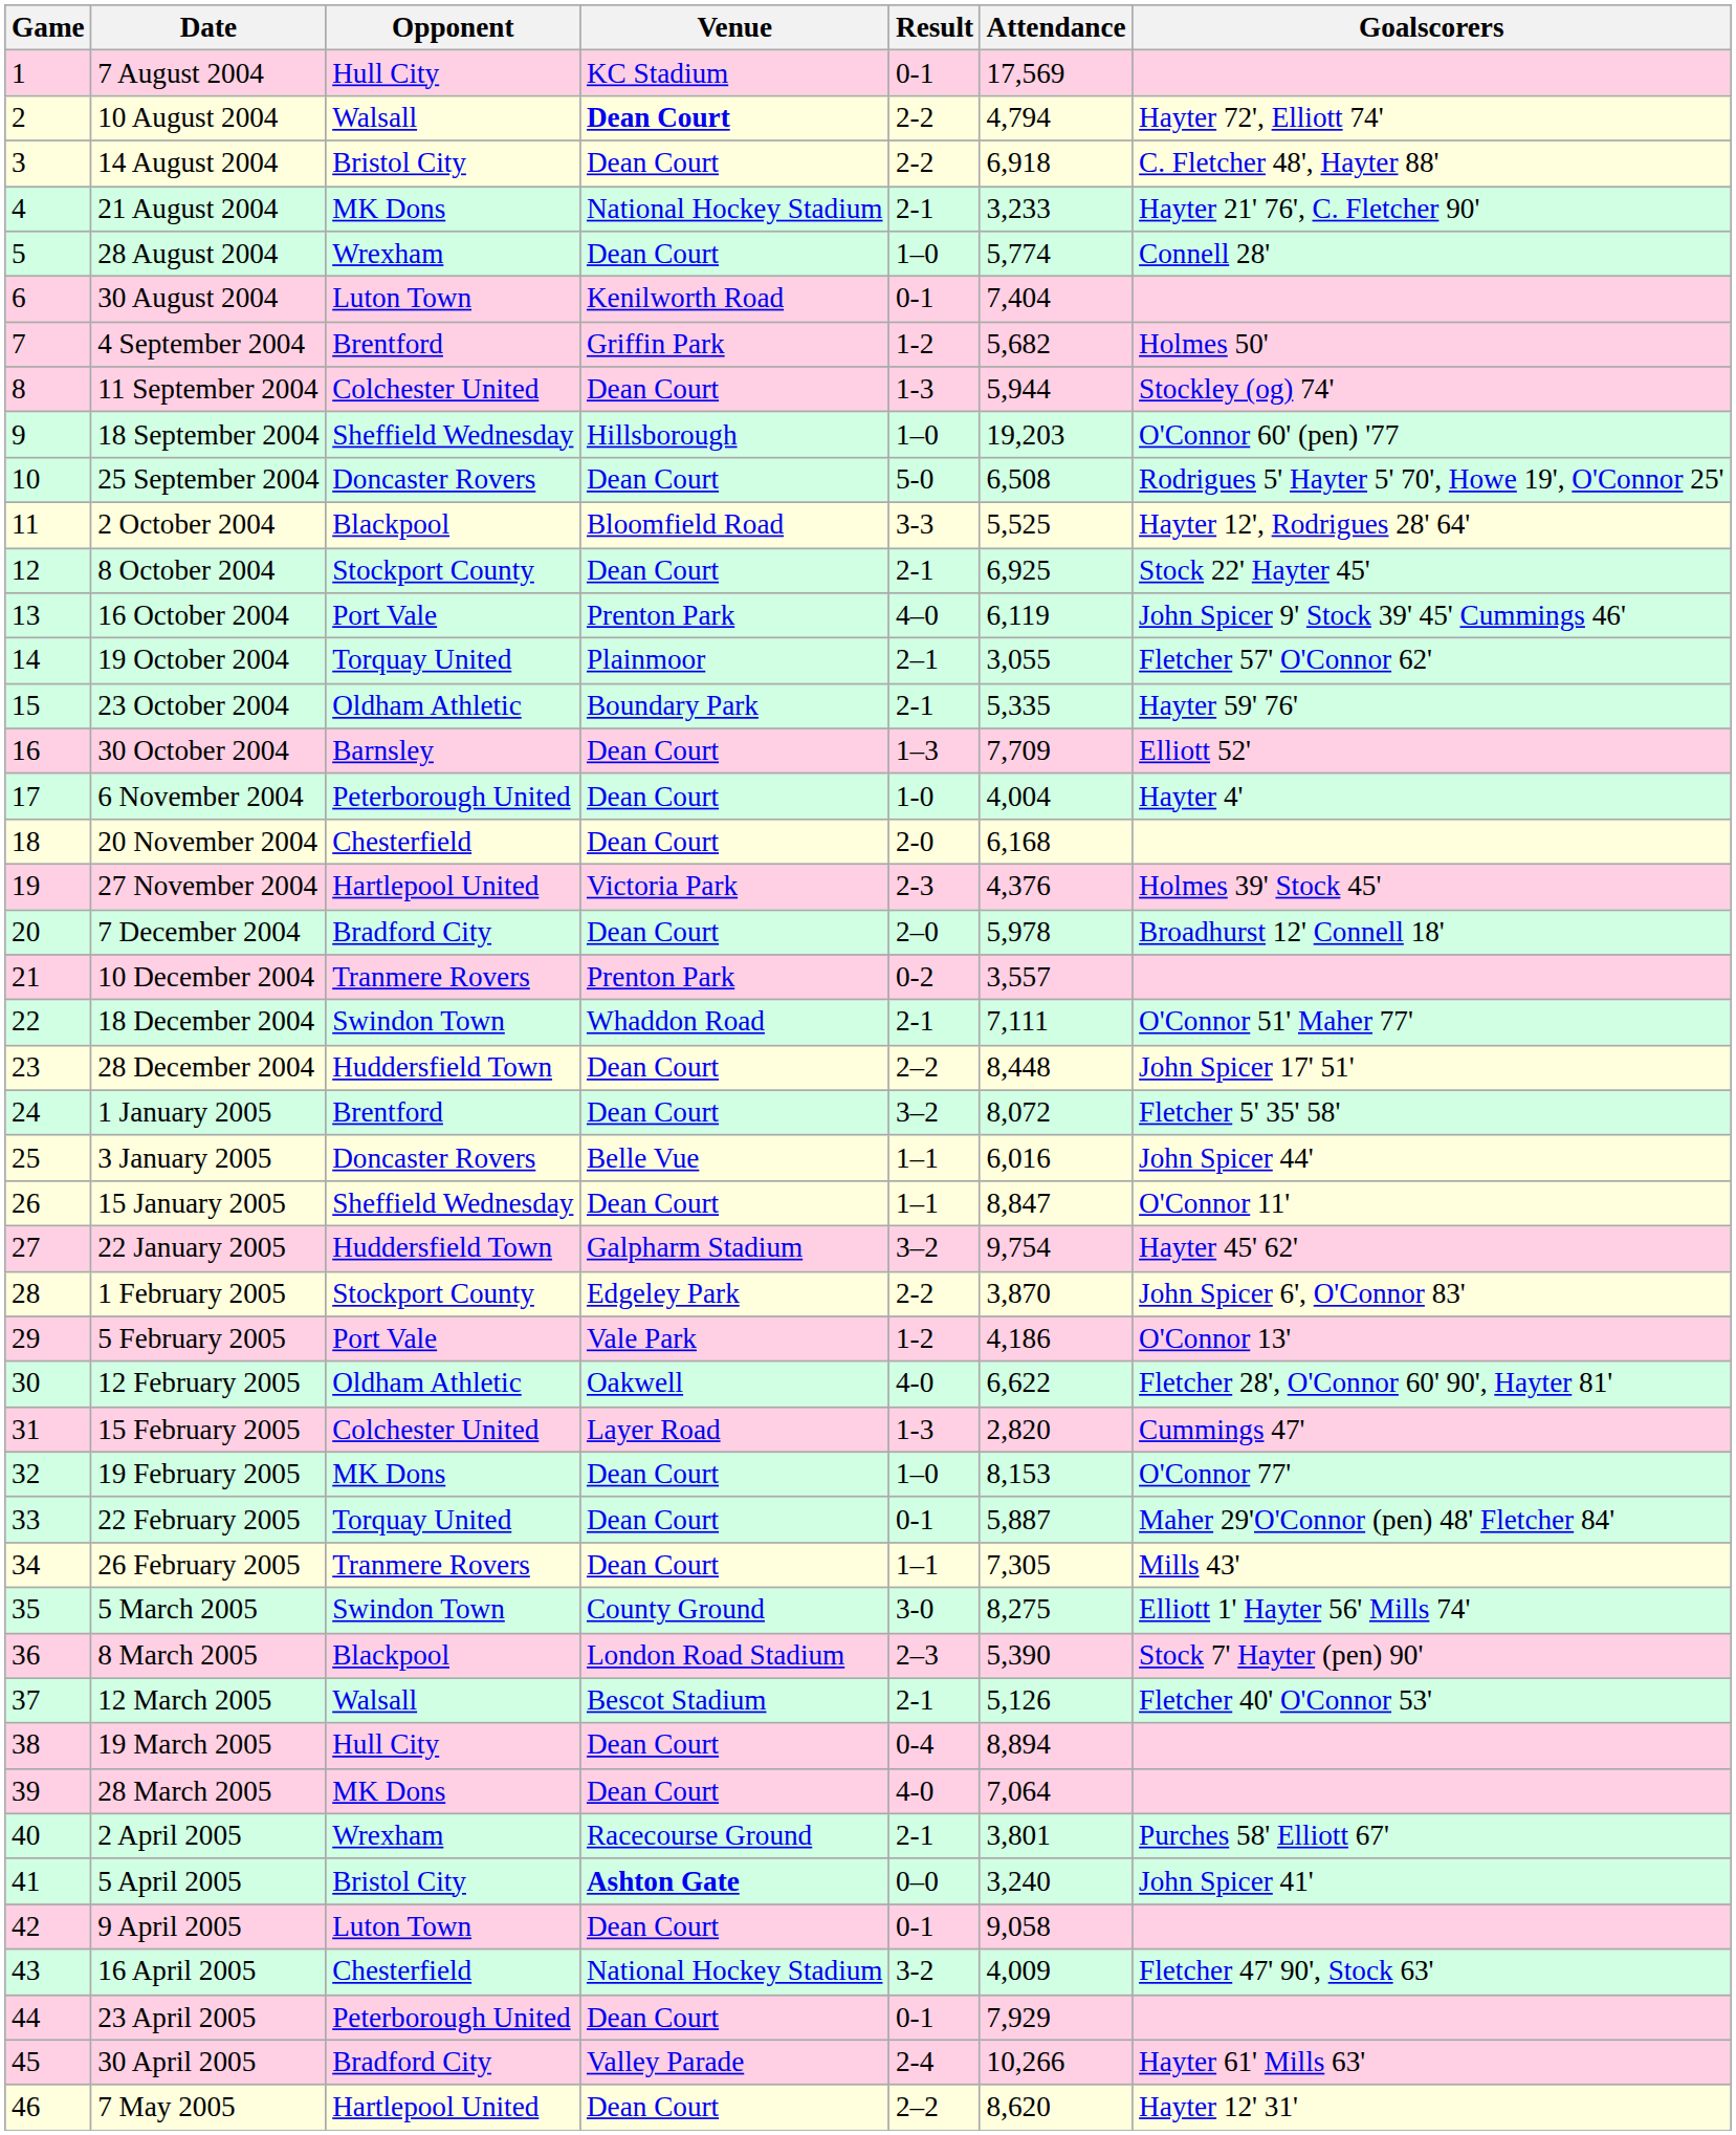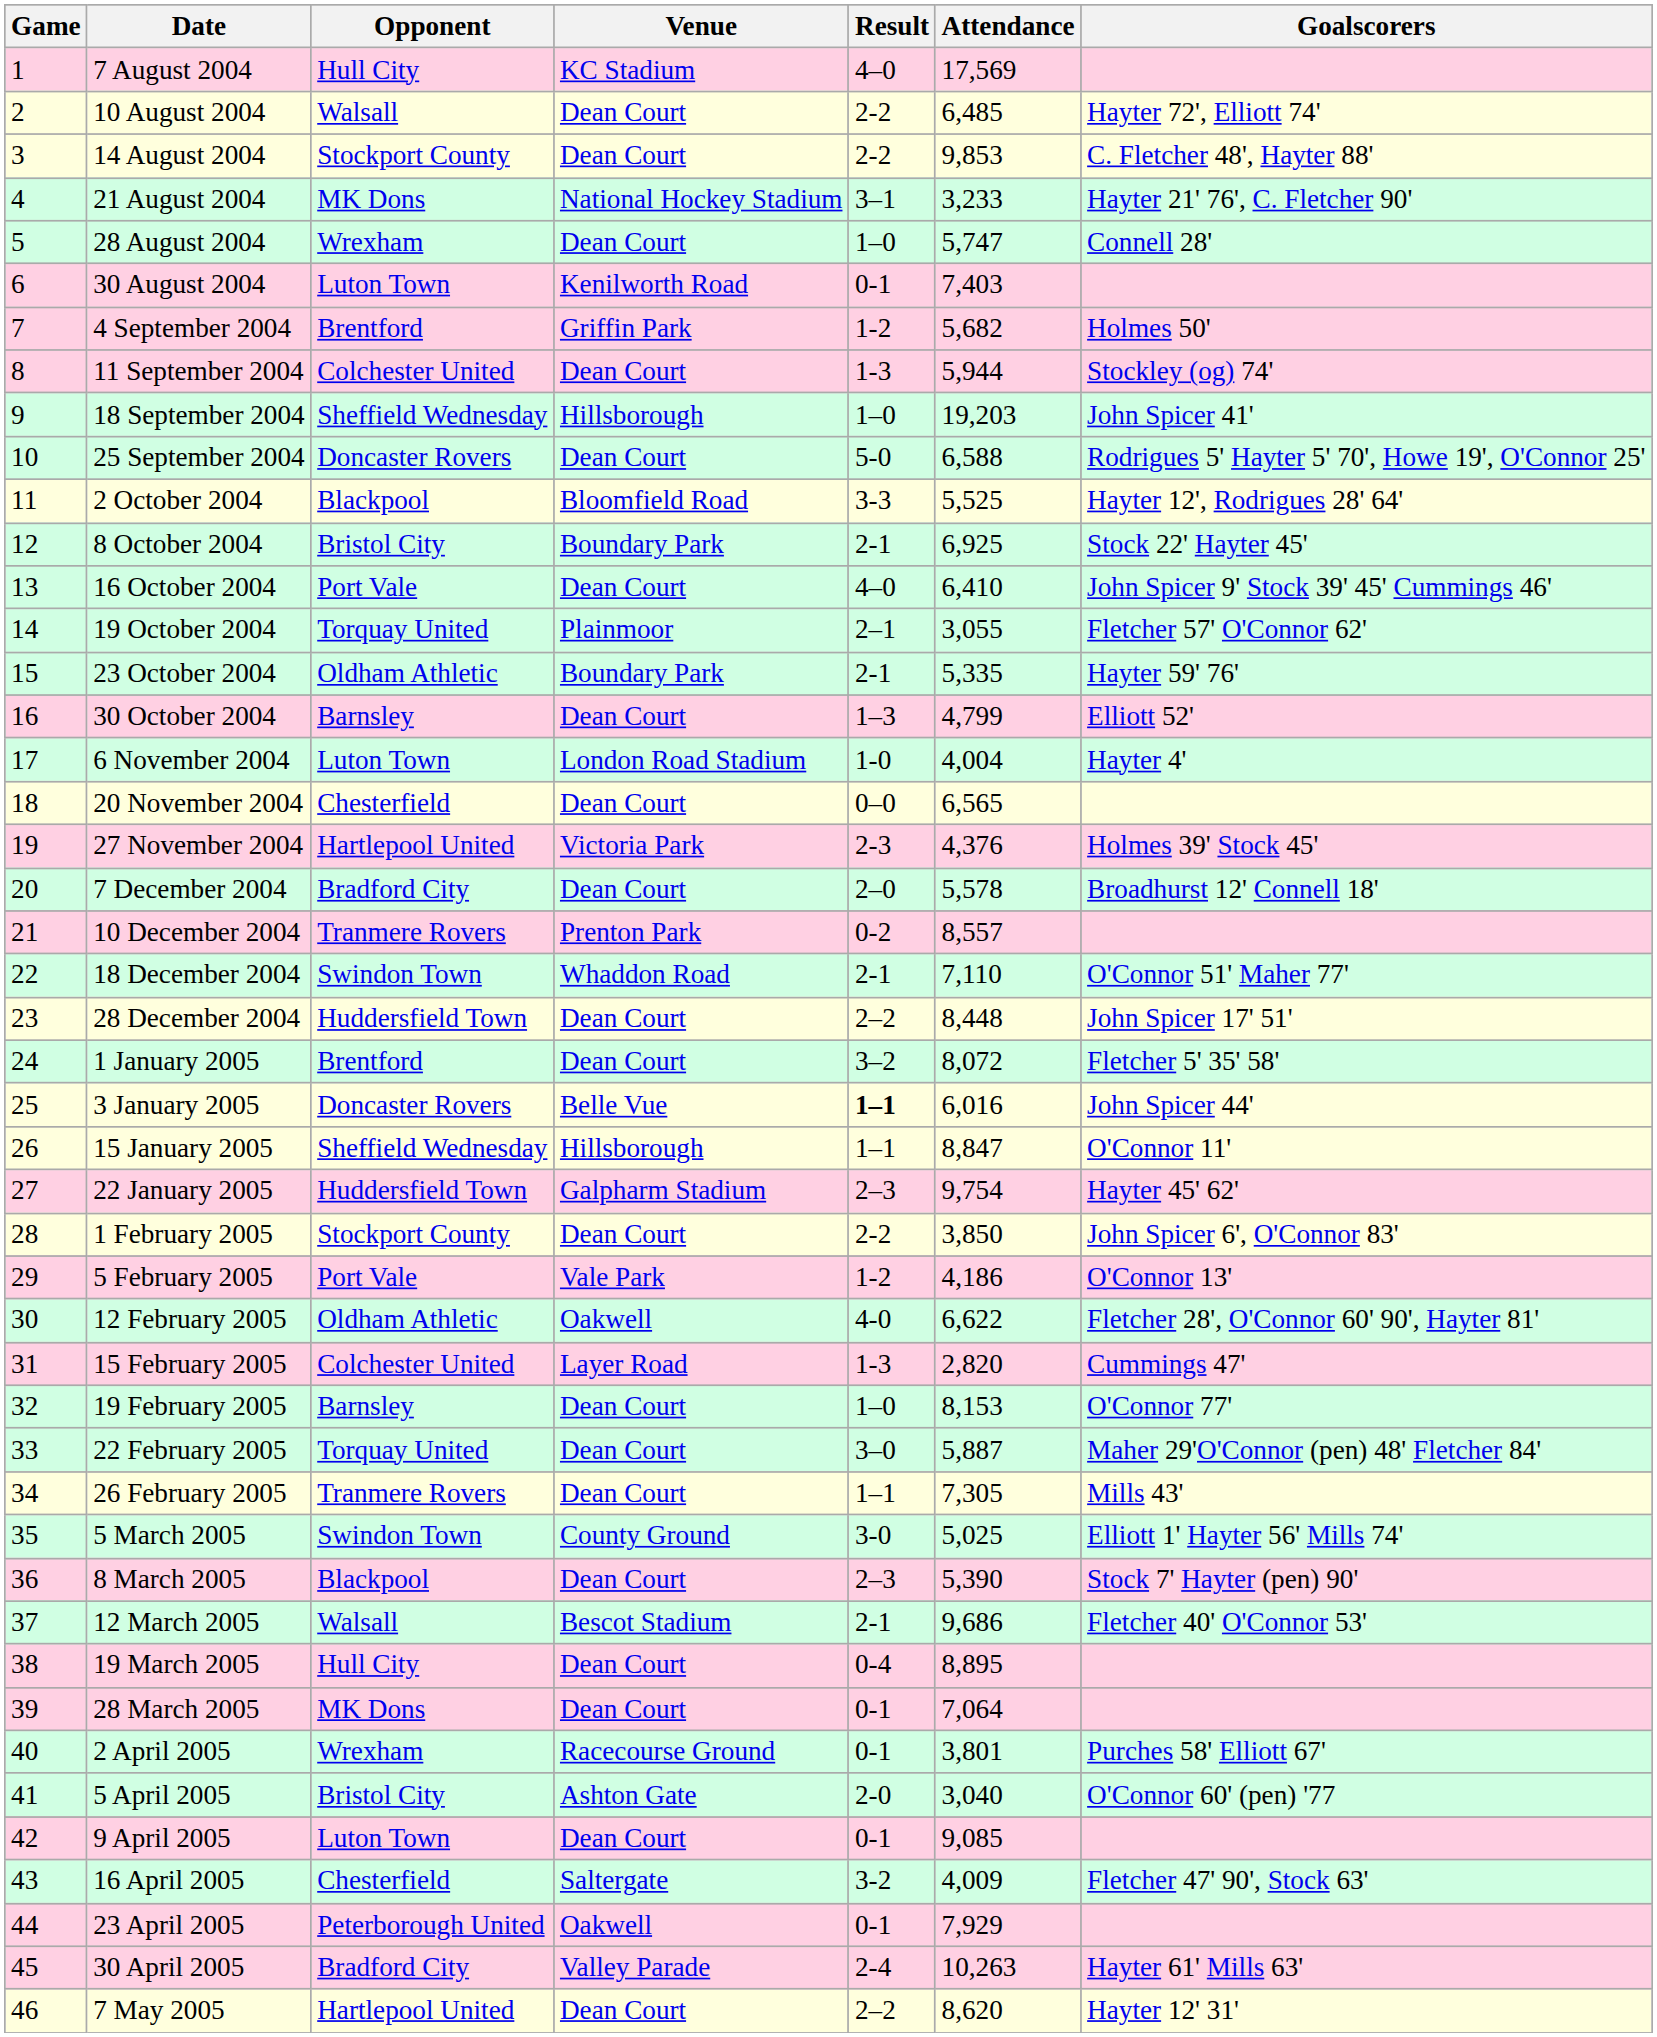7 August 2004 | Result: 0-1 -> 4–0
10 August 2004 | Venue: bold -> normal
10 August 2004 | Attendance: 4,794 -> 6,485
14 August 2004 | Opponent: Bristol City -> Stockport County
14 August 2004 | Attendance: 6,918 -> 9,853
21 August 2004 | Result: 2-1 -> 3–1
28 August 2004 | Attendance: 5,774 -> 5,747
30 August 2004 | Attendance: 7,404 -> 7,403
18 September 2004 | Goalscorers: O'Connor 60' (pen) '77 -> John Spicer 41'
25 September 2004 | Attendance: 6,508 -> 6,588
8 October 2004 | Opponent: Stockport County -> Bristol City
8 October 2004 | Venue: Dean Court -> Boundary Park
16 October 2004 | Venue: Prenton Park -> Dean Court
16 October 2004 | Attendance: 6,119 -> 6,410
30 October 2004 | Attendance: 7,709 -> 4,799
6 November 2004 | Opponent: Peterborough United -> Luton Town
6 November 2004 | Venue: Dean Court -> London Road Stadium
20 November 2004 | Result: 2-0 -> 0–0
20 November 2004 | Attendance: 6,168 -> 6,565
7 December 2004 | Attendance: 5,978 -> 5,578
10 December 2004 | Attendance: 3,557 -> 8,557
18 December 2004 | Attendance: 7,111 -> 7,110
3 January 2005 | Result: normal -> bold
15 January 2005 | Venue: Dean Court -> Hillsborough
22 January 2005 | Result: 3–2 -> 2–3
1 February 2005 | Venue: Edgeley Park -> Dean Court
1 February 2005 | Attendance: 3,870 -> 3,850
19 February 2005 | Opponent: MK Dons -> Barnsley
22 February 2005 | Result: 0-1 -> 3–0
5 March 2005 | Attendance: 8,275 -> 5,025
8 March 2005 | Venue: London Road Stadium -> Dean Court
12 March 2005 | Attendance: 5,126 -> 9,686
19 March 2005 | Attendance: 8,894 -> 8,895
28 March 2005 | Result: 4-0 -> 0-1
2 April 2005 | Result: 2-1 -> 0-1
5 April 2005 | Venue: bold -> normal
5 April 2005 | Result: 0–0 -> 2-0
5 April 2005 | Attendance: 3,240 -> 3,040
5 April 2005 | Goalscorers: John Spicer 41' -> O'Connor 60' (pen) '77
9 April 2005 | Attendance: 9,058 -> 9,085
16 April 2005 | Venue: National Hockey Stadium -> Saltergate
23 April 2005 | Venue: Dean Court -> Oakwell
30 April 2005 | Attendance: 10,266 -> 10,263
